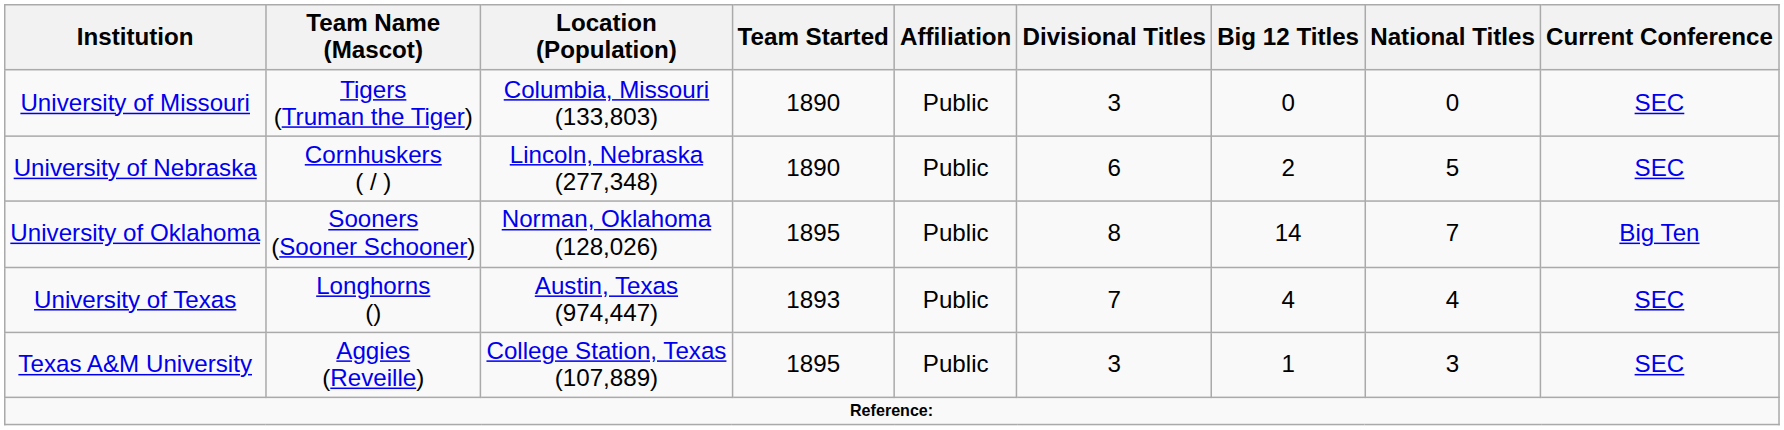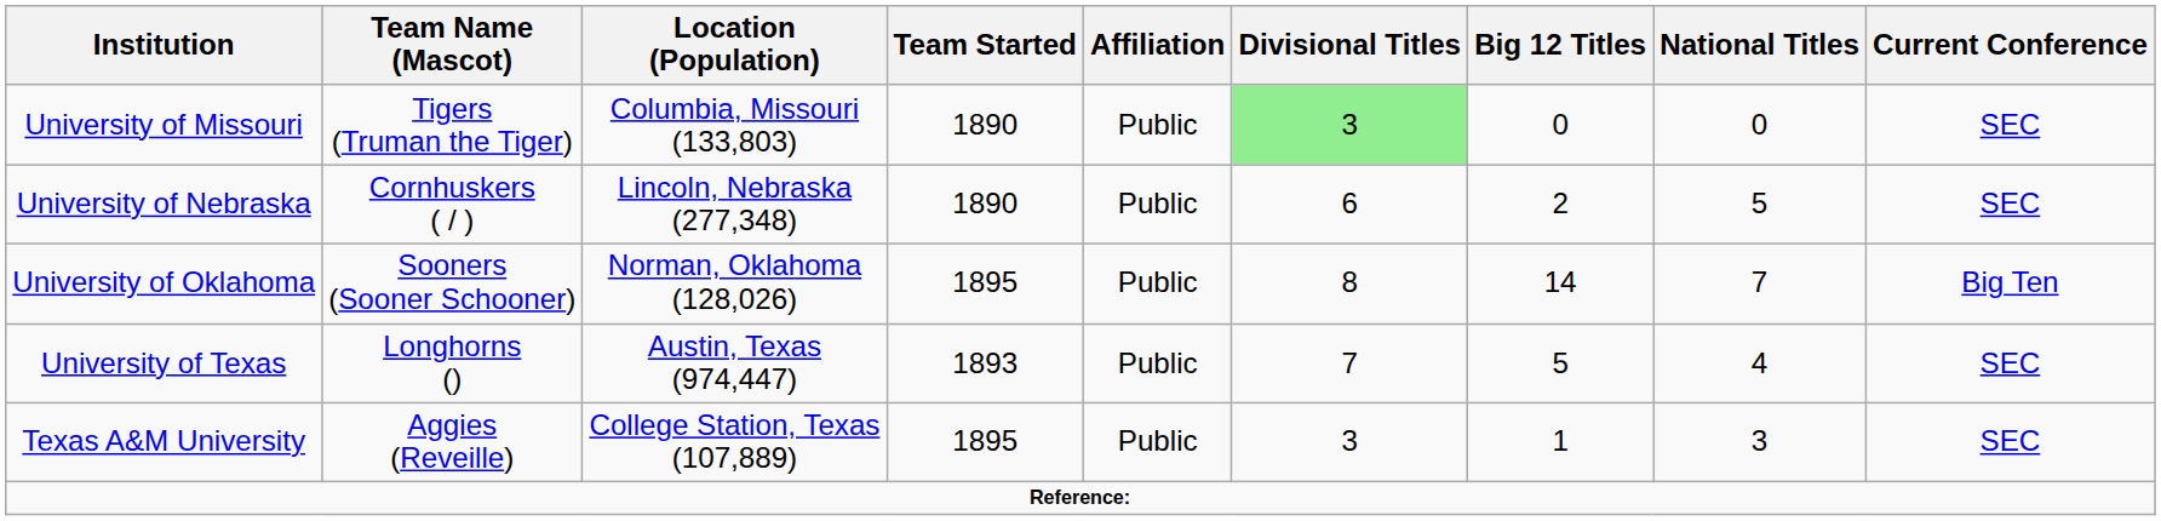University of Missouri | Divisional Titles: no background -> lightgreen background
University of Texas | Big 12 Titles: 4 -> 5
